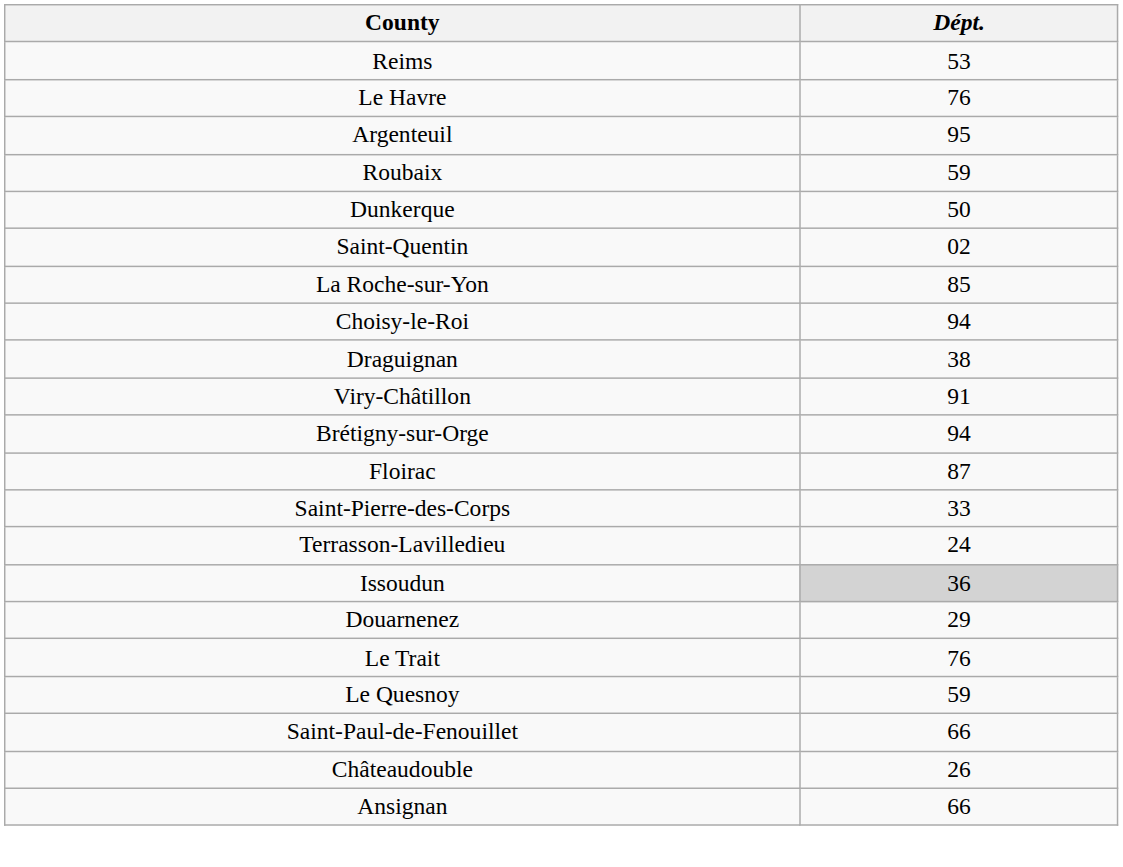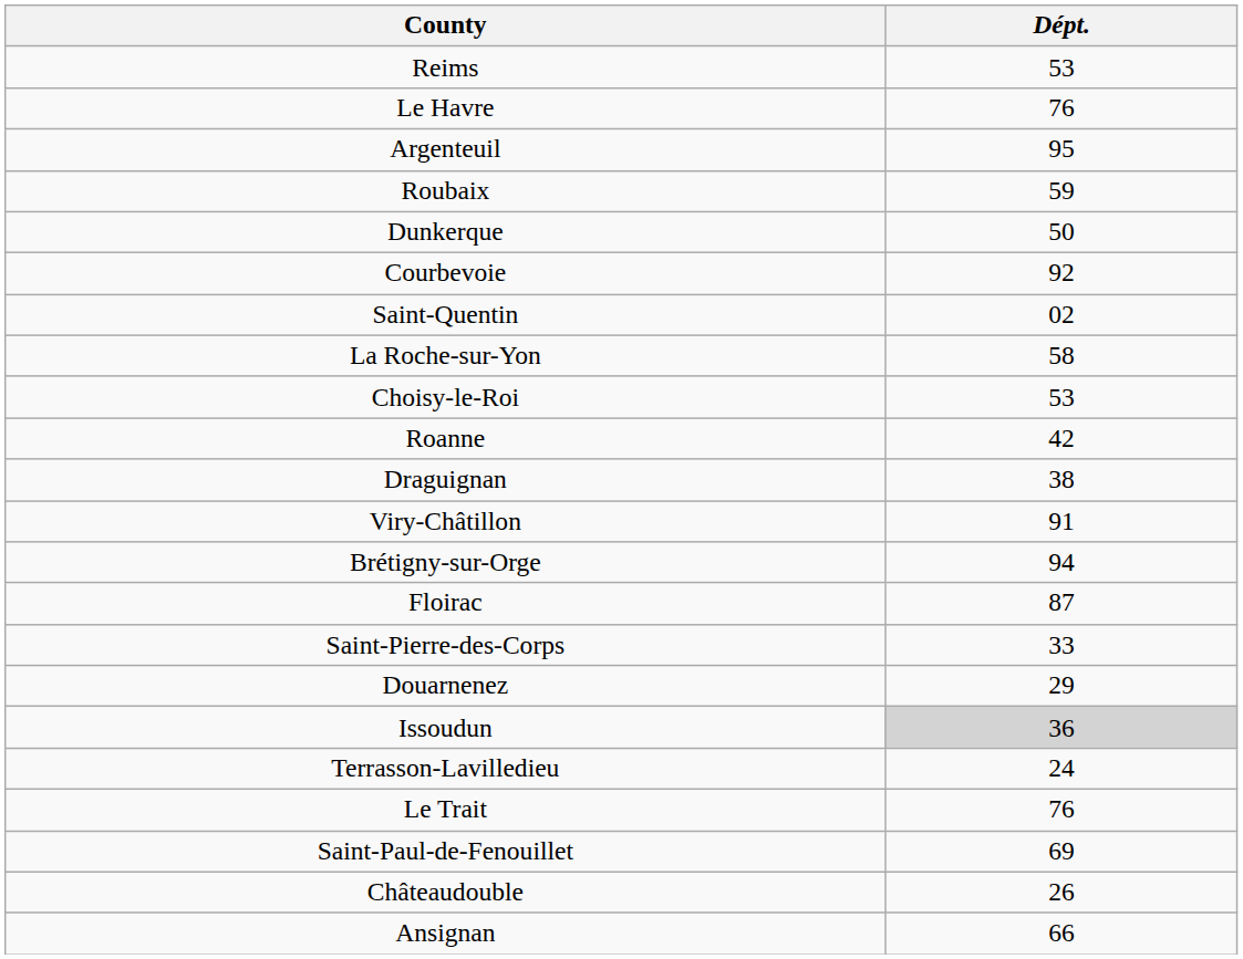+ row: Courbevoie | 92
La Roche-sur-Yon | Dépt.: 85 -> 58
Choisy-le-Roi | Dépt.: 94 -> 53
+ row: Roanne | 42
rows swapped: Douarnenez <-> Terrasson-Lavilledieu
- row: Le Quesnoy | 59
Saint-Paul-de-Fenouillet | Dépt.: 66 -> 69
